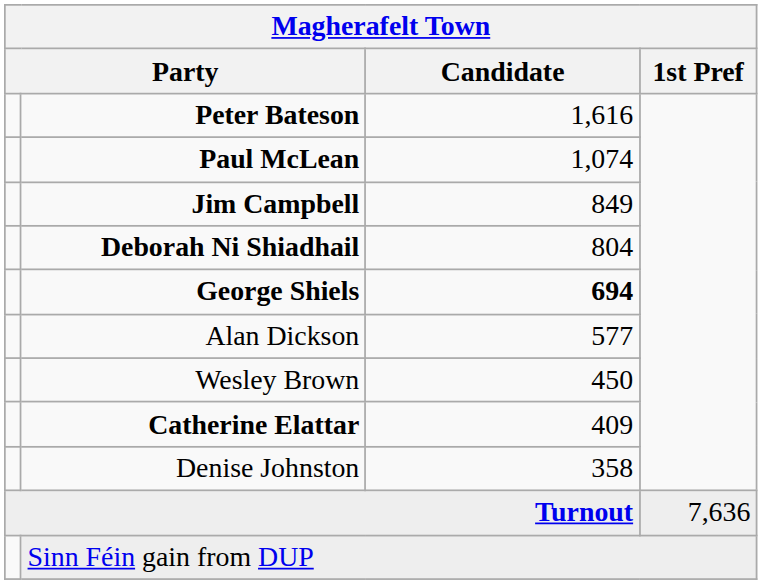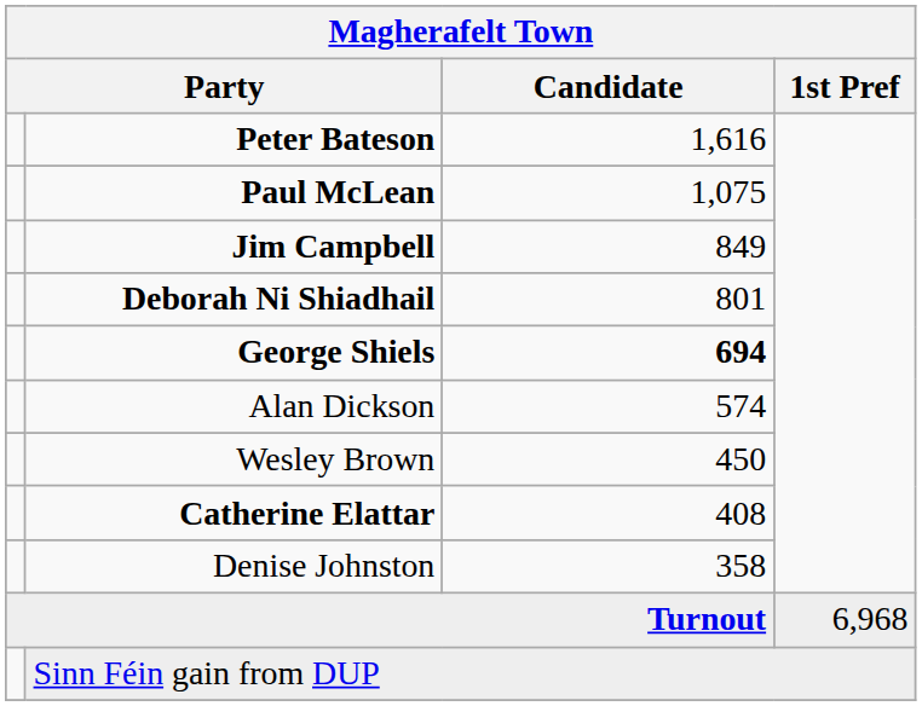Paul McLean | Candidate: 1,074 -> 1,075
Deborah Ni Shiadhail | Candidate: 804 -> 801
Alan Dickson | Candidate: 577 -> 574
Catherine Elattar | Candidate: 409 -> 408
Turnout | 1st Pref: 7,636 -> 6,968
